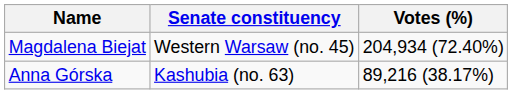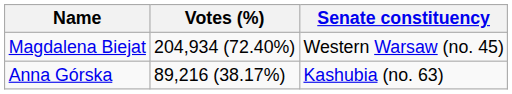columns swapped: Senate constituency <-> Votes (%)
